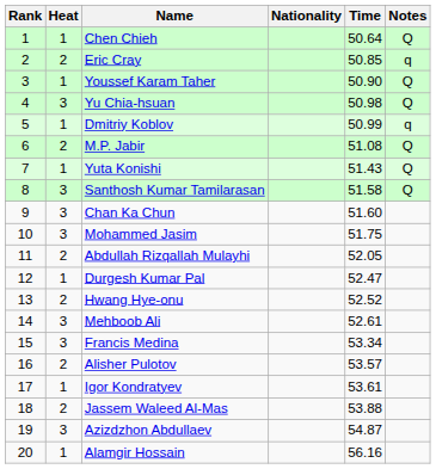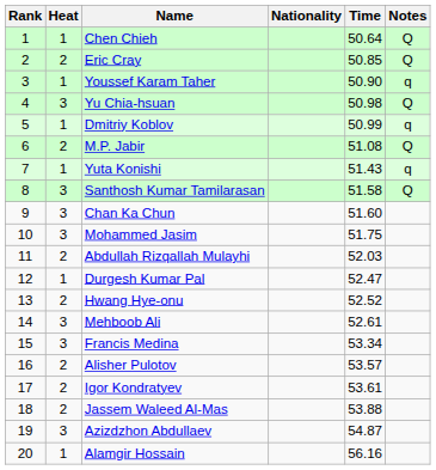Eric Cray | Notes: q -> Q
Youssef Karam Taher | Notes: Q -> q
Yuta Konishi | Notes: Q -> q
Abdullah Rizqallah Mulayhi | Time: 52.05 -> 52.03
Igor Kondratyev | Heat: 1 -> 2
